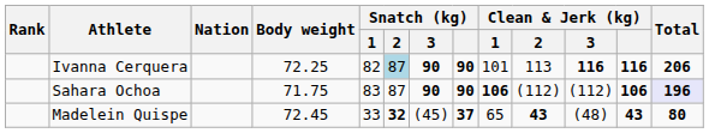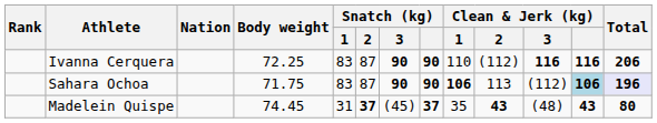Ivanna Cerquera | Snatch (kg) / 1: 82 -> 83
Ivanna Cerquera | Snatch (kg) / 2: lightblue background -> no background
Ivanna Cerquera | Clean & Jerk (kg) / 1: 101 -> 110
Ivanna Cerquera | Clean & Jerk (kg) / 2: 113 -> (112)
Sahara Ochoa | Clean & Jerk (kg) / 2: (112) -> 113
Sahara Ochoa | Clean & Jerk (kg): no background -> lightblue background
Madelein Quispe | Body weight: 72.45 -> 74.45
Madelein Quispe | Snatch (kg) / 1: 33 -> 31
Madelein Quispe | Snatch (kg) / 2: 32 -> 37
Madelein Quispe | Clean & Jerk (kg) / 1: 65 -> 35
